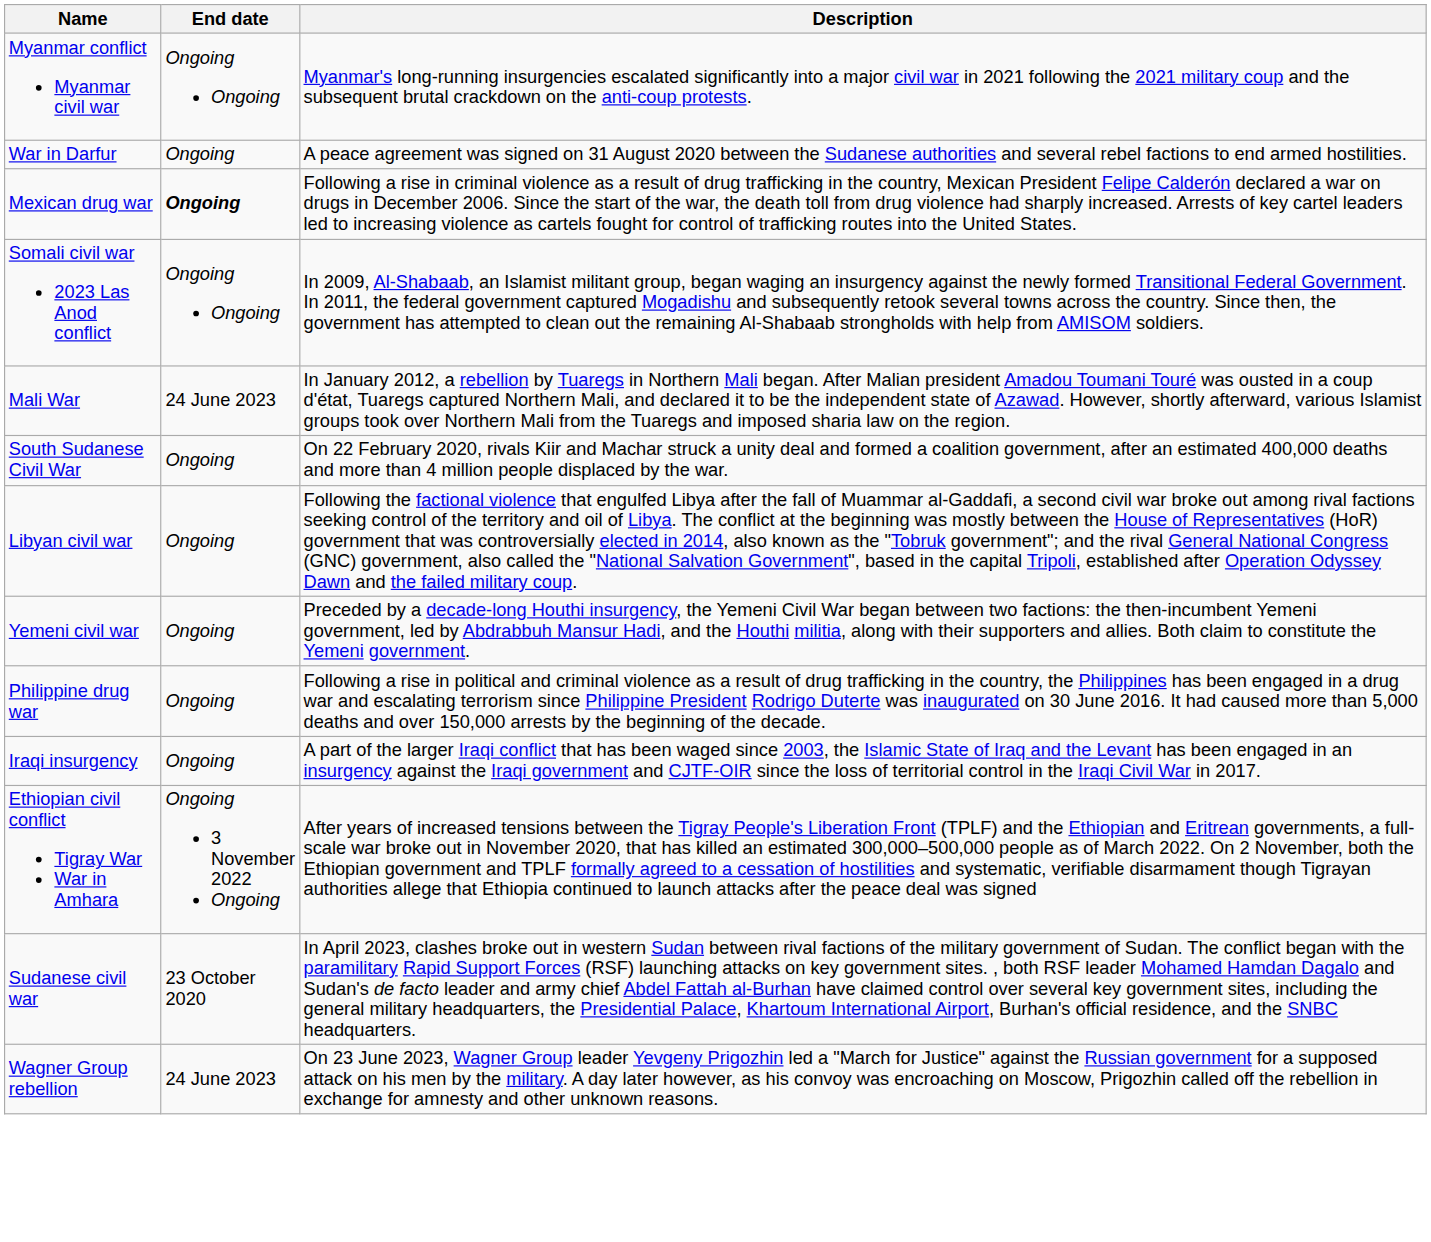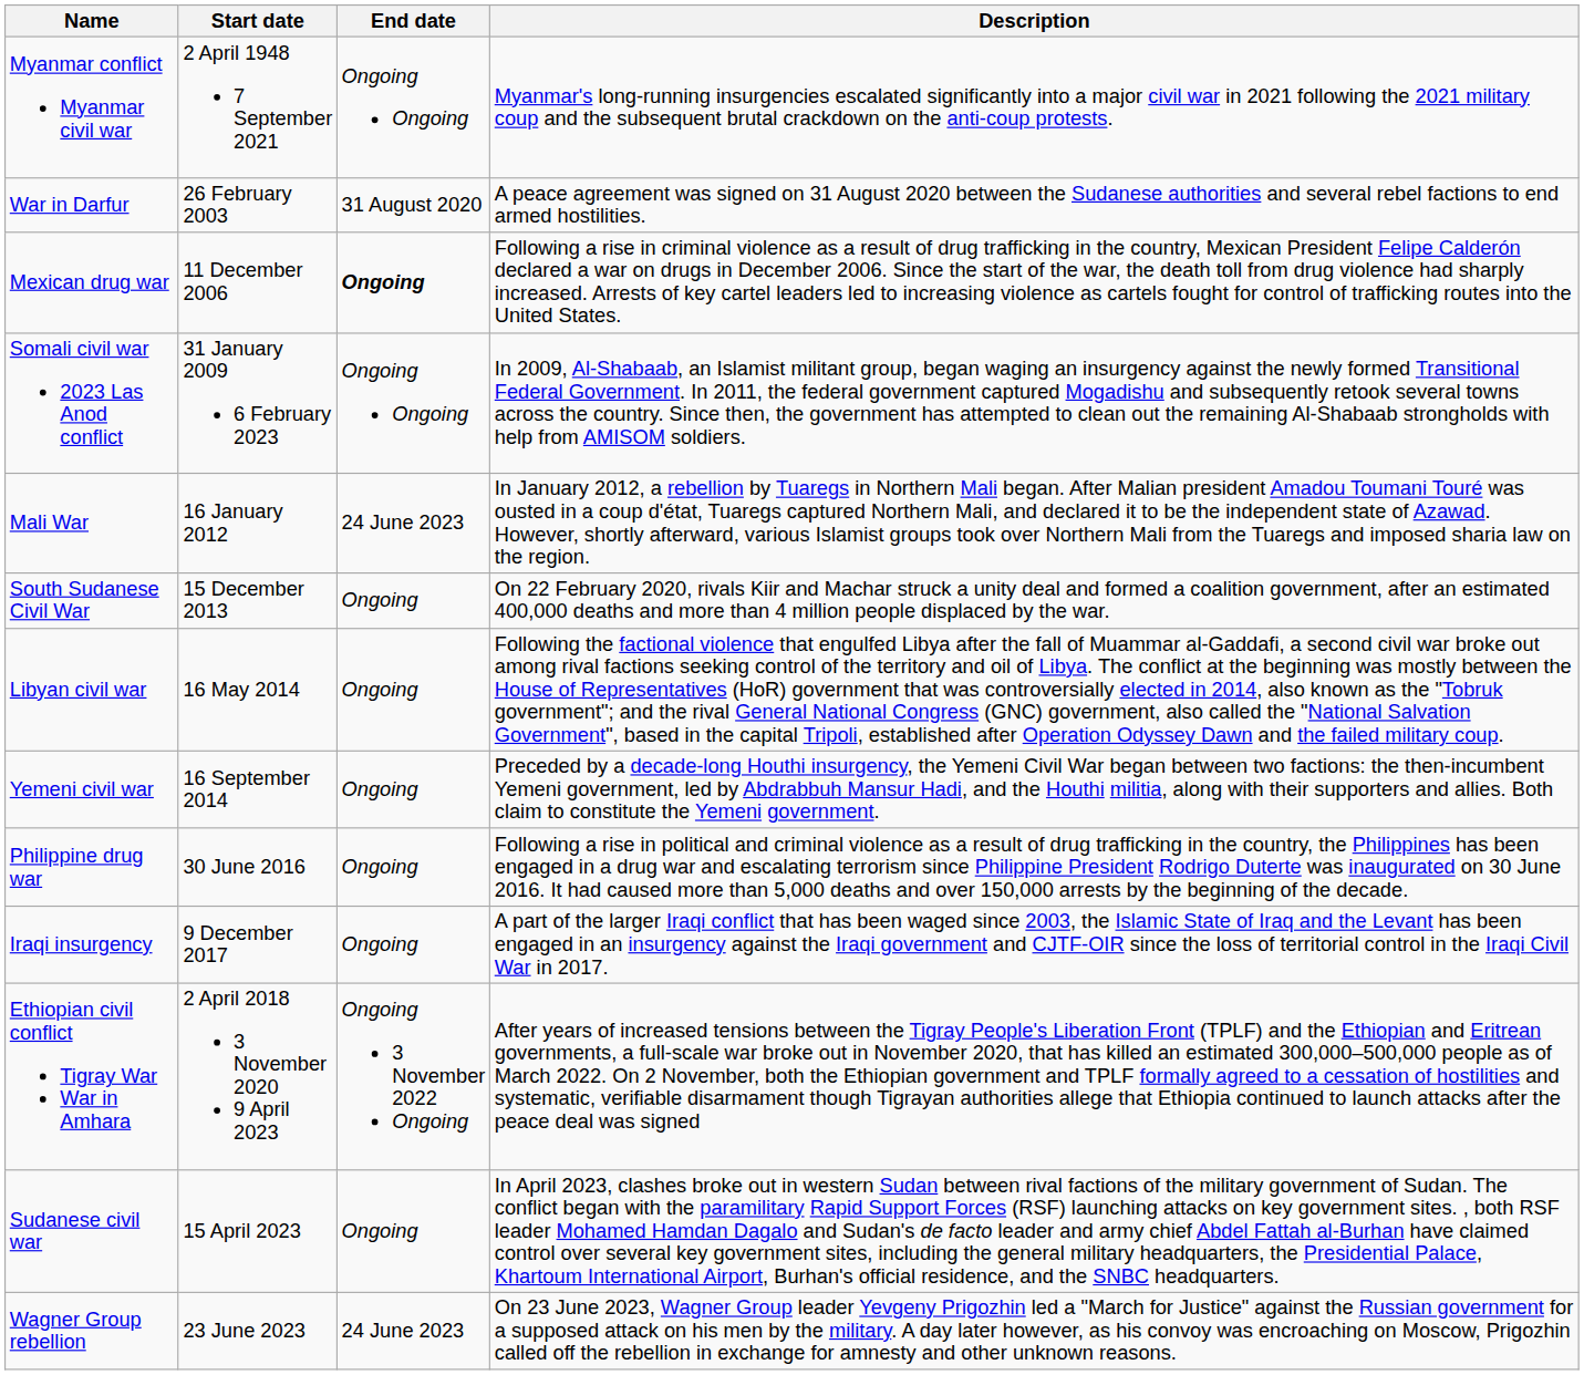+ column: Start date | 2 April 1948 7 September 2021 | 26 February 2003 | 11 December 2006 | 31 January 2009 6 February 2023 | 16 January 2012 | 15 December 2013 | 16 May 2014 | 16 September 2014 | 30 June 2016 | 9 December 2017 | 2 April 2018 3 November 2020 9 April 2023 | 15 April 2023 | 23 June 2023
War in Darfur | End date: Ongoing -> 31 August 2020
Sudanese civil war | End date: 23 October 2020 -> Ongoing
